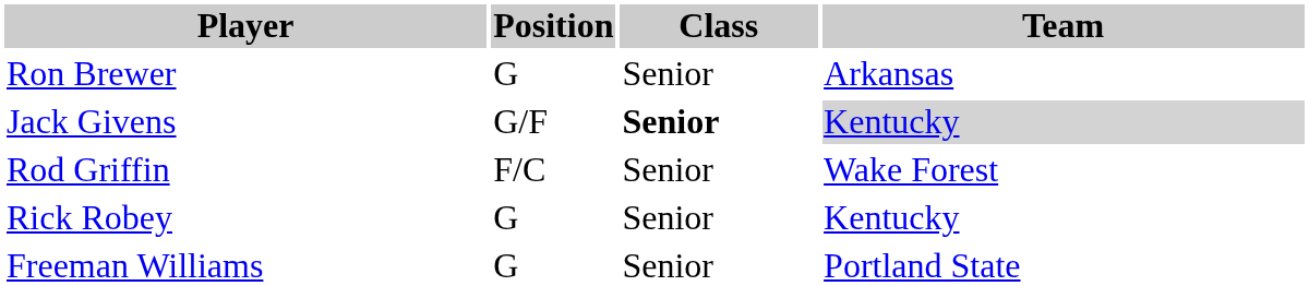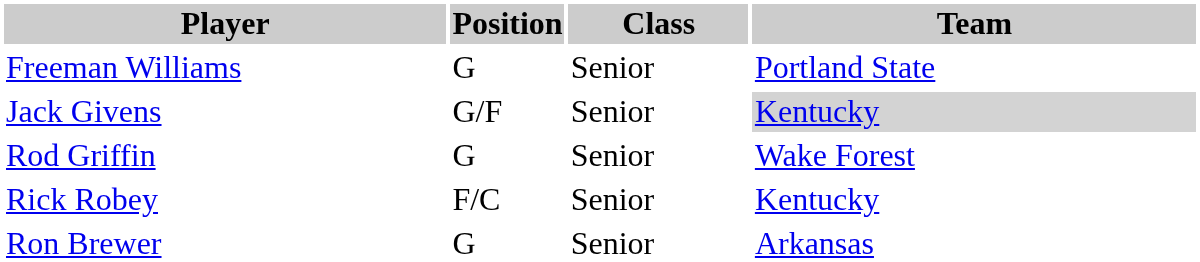rows swapped: Ron Brewer <-> Freeman Williams
Jack Givens | Class: bold -> normal
Rod Griffin | Position: F/C -> G
Rick Robey | Position: G -> F/C
